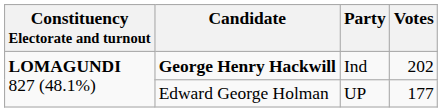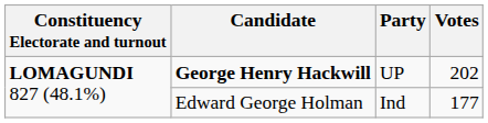George Henry Hackwill | Party: Ind -> UP
Edward George Holman | Party: UP -> Ind
